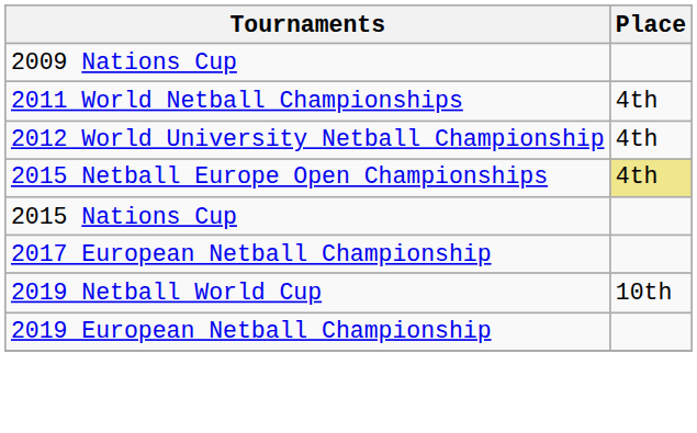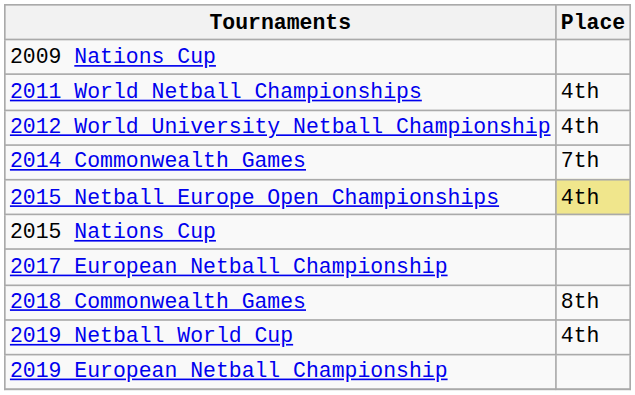+ row: 2014 Commonwealth Games | 7th
+ row: 2018 Commonwealth Games | 8th
2019 Netball World Cup | Place: 10th -> 4th
